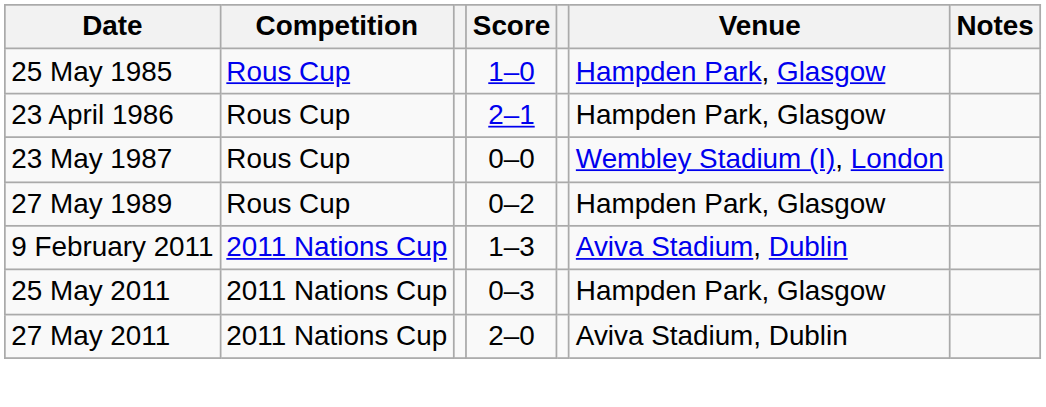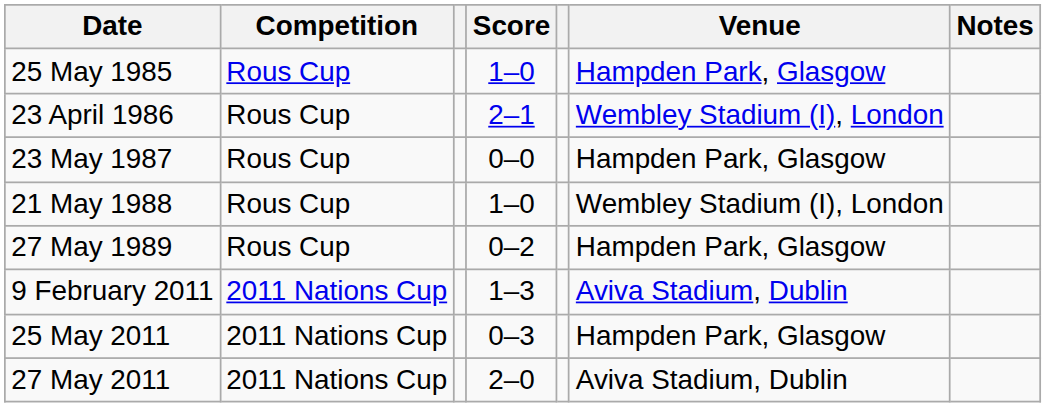23 April 1986 | Venue: Hampden Park, Glasgow -> Wembley Stadium (I), London
23 May 1987 | Venue: Wembley Stadium (I), London -> Hampden Park, Glasgow
+ row: 21 May 1988 | Rous Cup | 1–0 | Wembley Stadium (I), London
